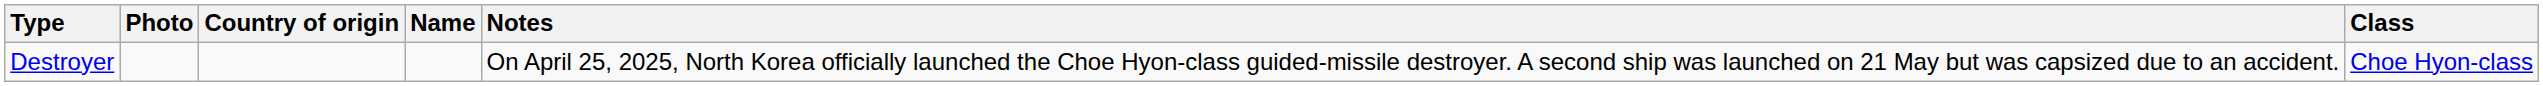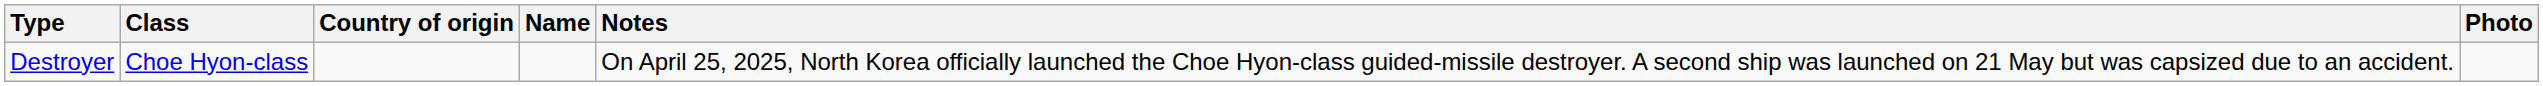columns swapped: Class <-> Photo
